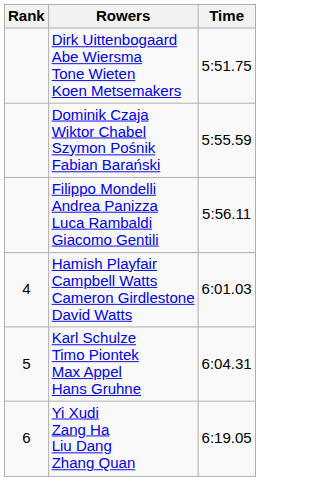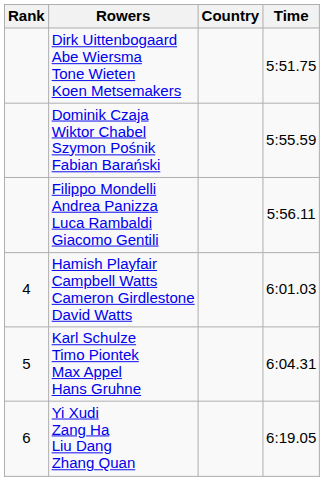+ column: Country
